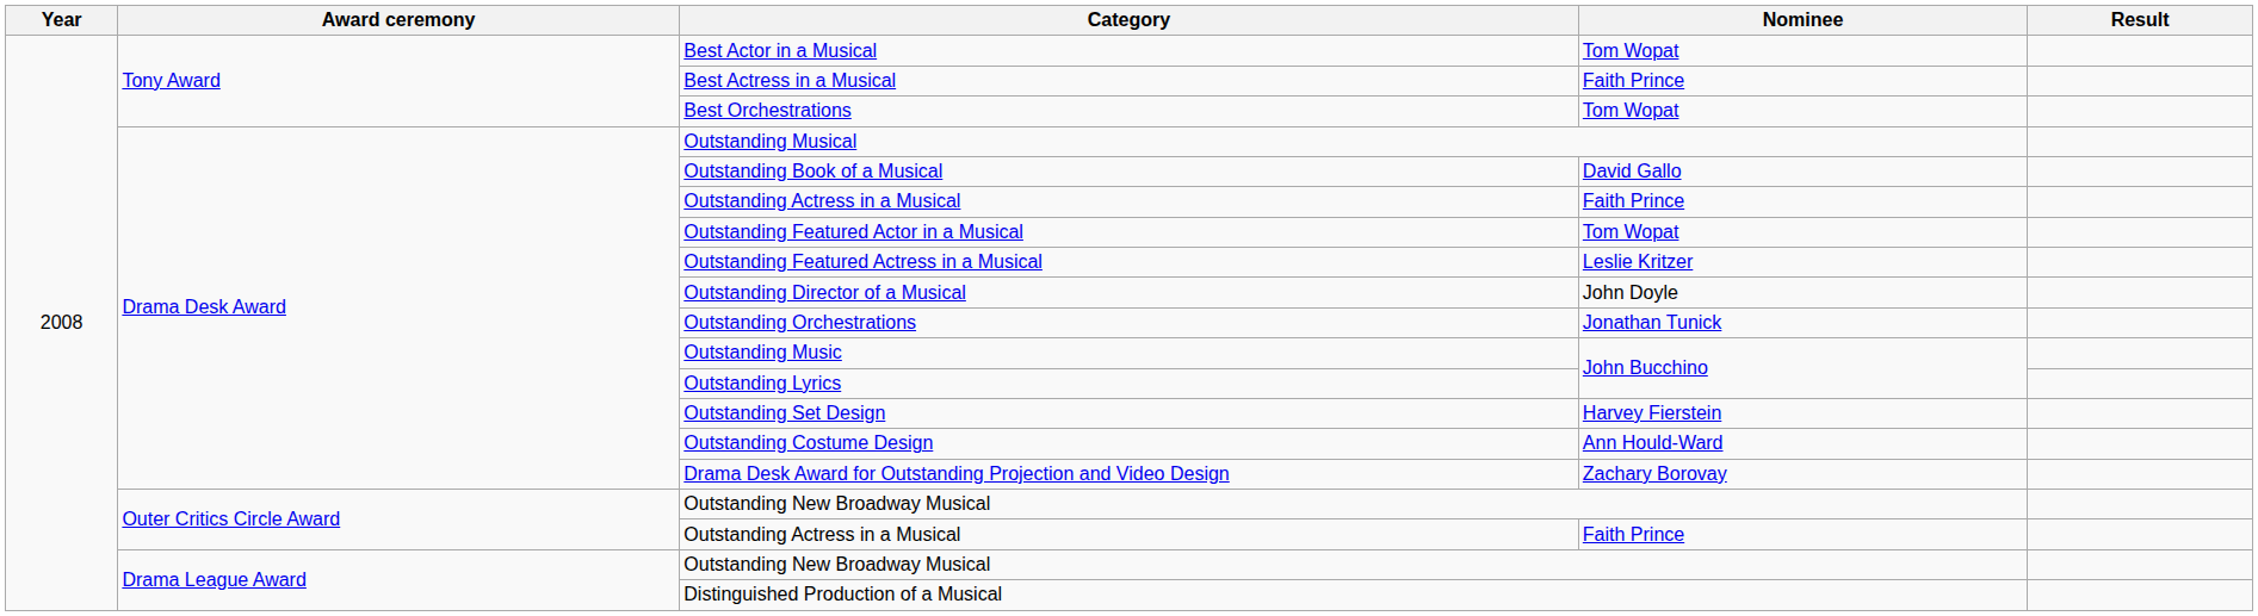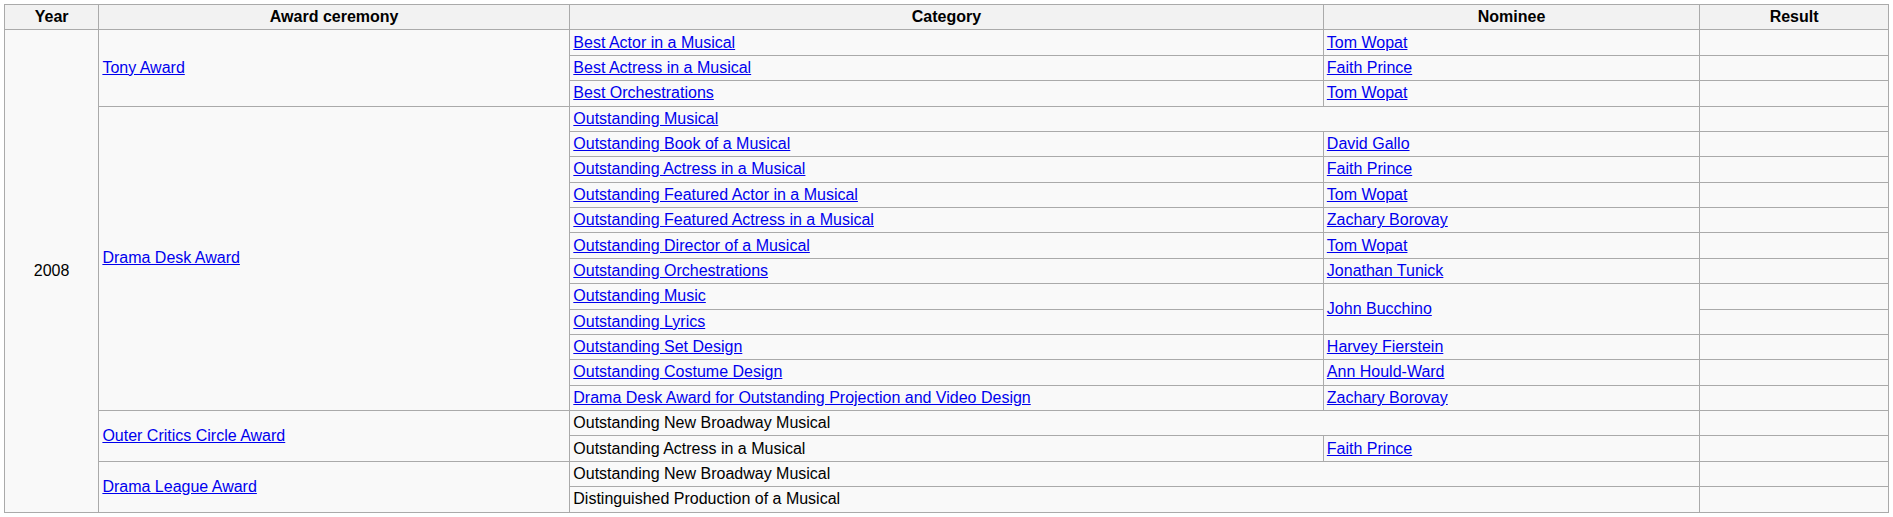Outstanding Featured Actress in a Musical | Nominee: Leslie Kritzer -> Zachary Borovay
Outstanding Director of a Musical | Nominee: John Doyle -> Tom Wopat
